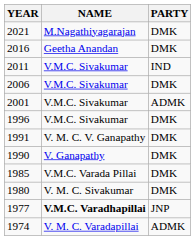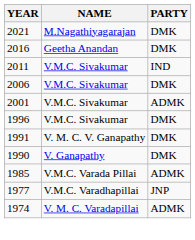1985 | PARTY: DMK -> ADMK
- row: 1980 | V. M. C. Sivakumar | DMK
1977 | NAME: bold -> normal
